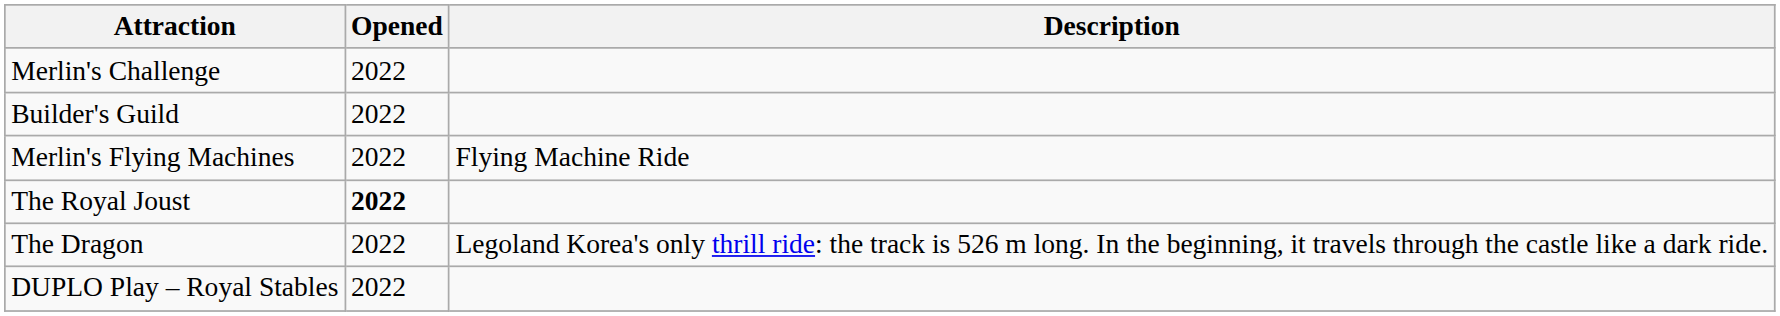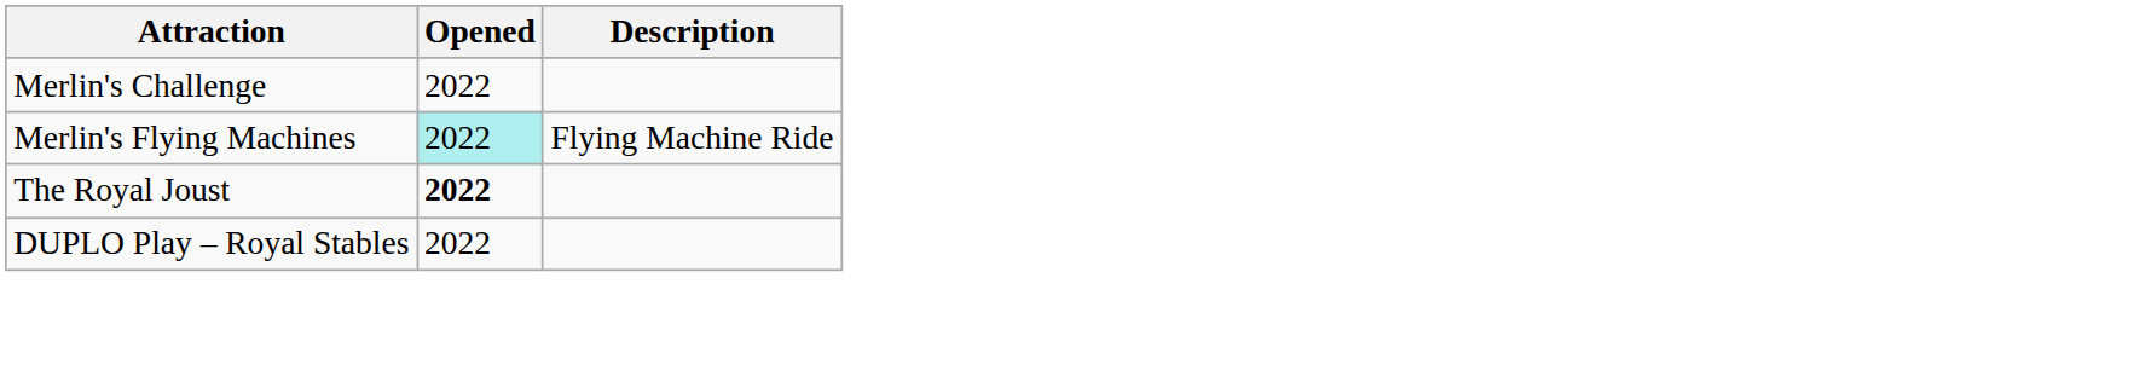- row: Builder's Guild | 2022
Merlin's Flying Machines | Opened: no background -> paleturquoise background
- row: The Dragon | 2022 | Legoland Korea's only thrill ride: the track is 526 m long. In the beginning, it travels through the castle like a dark ride.
